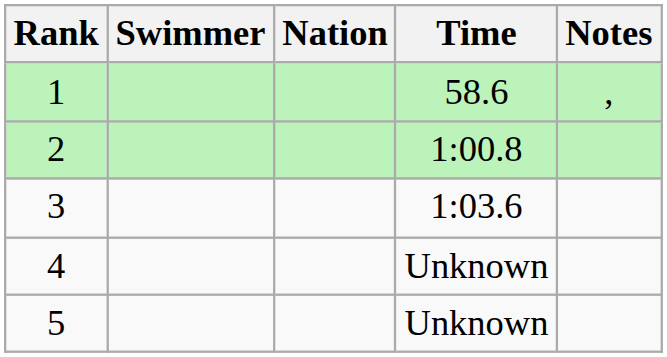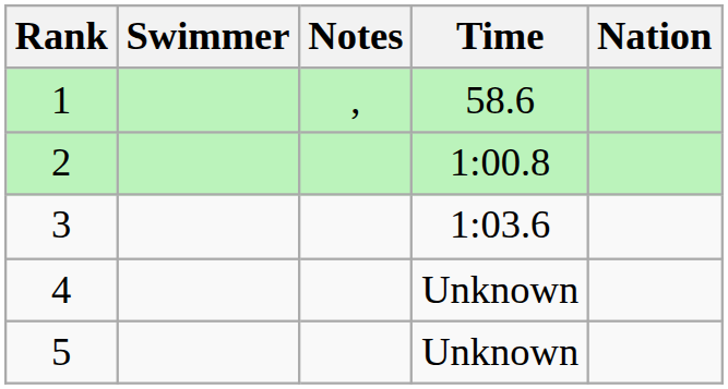columns swapped: Nation <-> Notes
